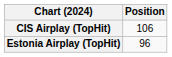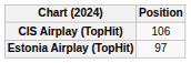Estonia Airplay (TopHit) | Position: 96 -> 97
